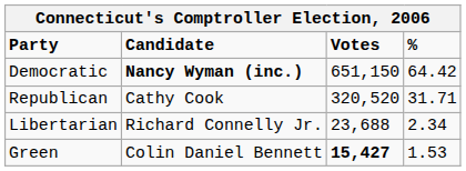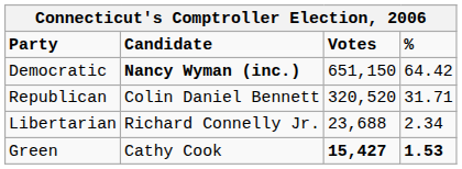Republican | Candidate: Cathy Cook -> Colin Daniel Bennett
Green | Candidate: Colin Daniel Bennett -> Cathy Cook
Green | %: normal -> bold
